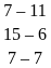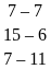rows swapped: 7 – 11 <-> 7 – 7
